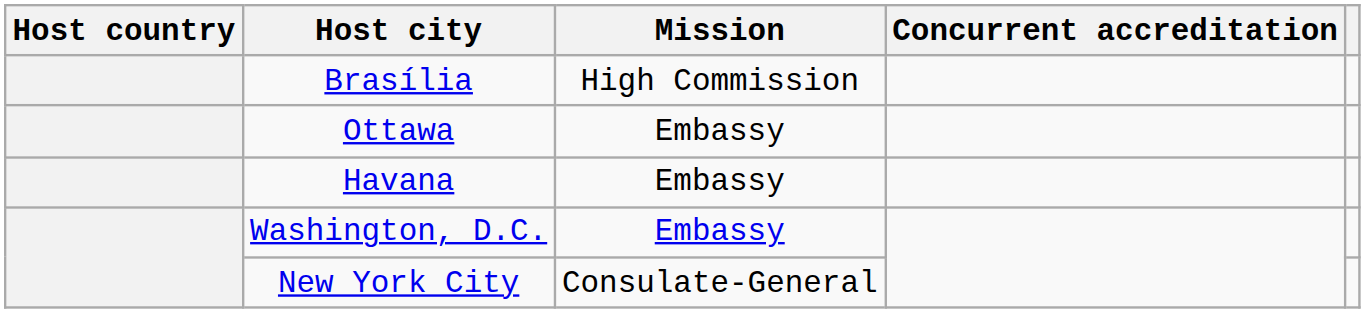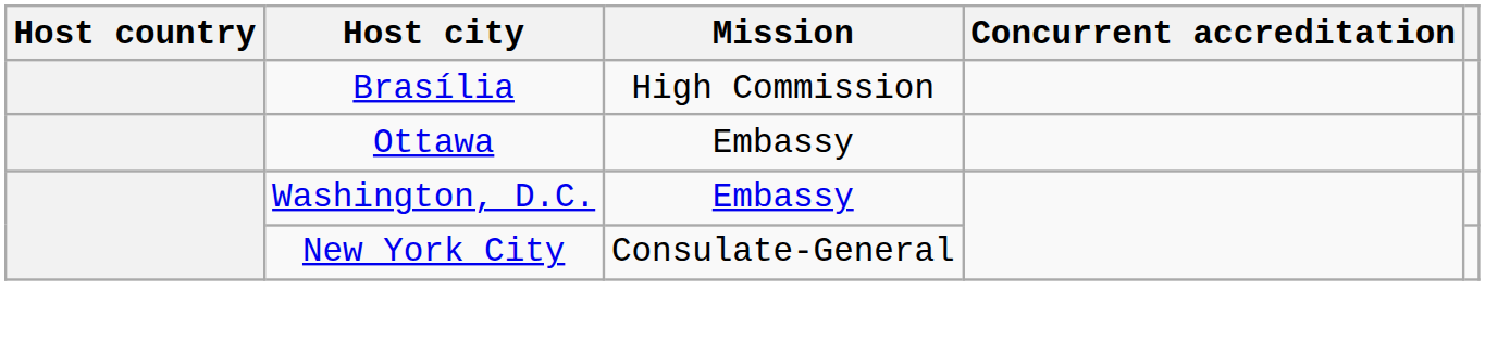- row: Havana | Embassy
